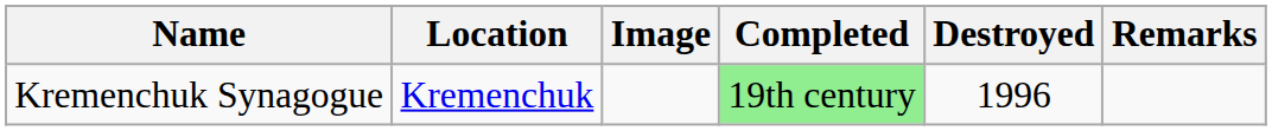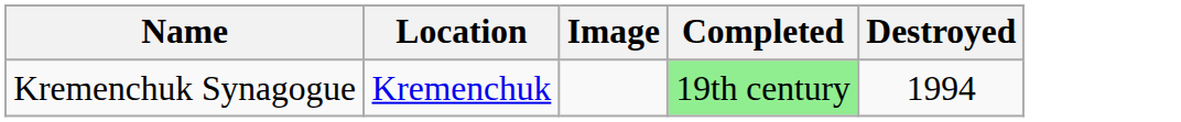- column: Remarks
Kremenchuk Synagogue | Destroyed: 1996 -> 1994
